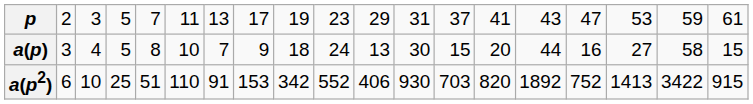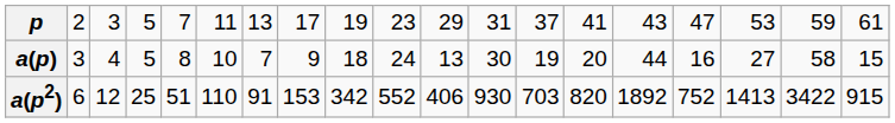a(p) | column 13: 15 -> 19
a(p2) | column 3: 10 -> 12
